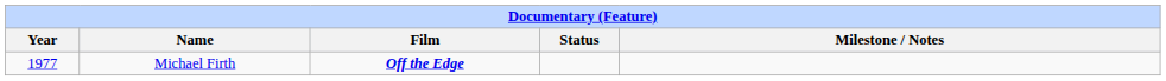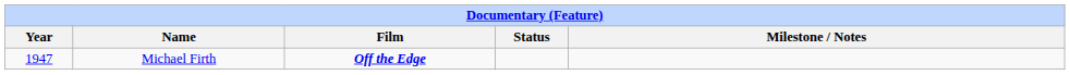Michael Firth | Year: 1977 -> 1947
